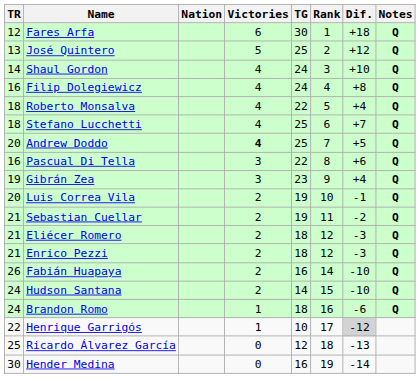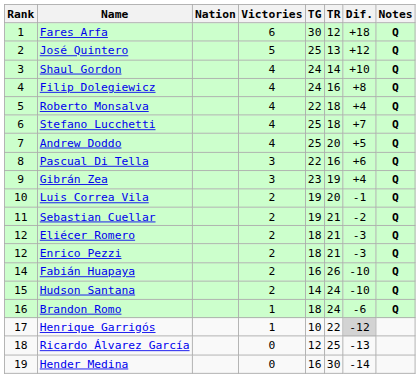columns swapped: Rank <-> TR
Andrew Doddo | Victories: bold -> normal
